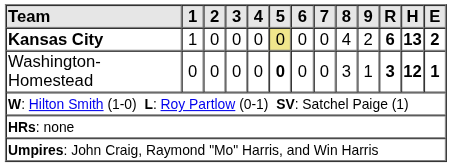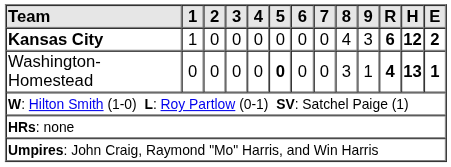Kansas City | 5: khaki background -> no background
Kansas City | 9: 2 -> 3
Kansas City | H: 13 -> 12
Washington-Homestead | R: 3 -> 4
Washington-Homestead | H: 12 -> 13
